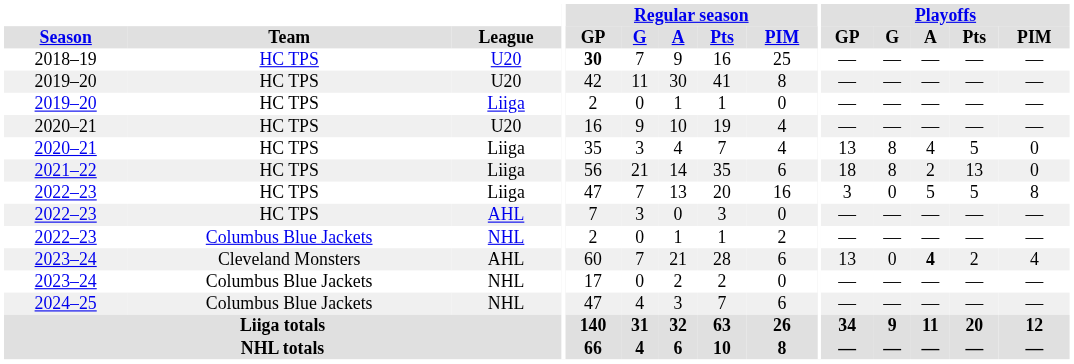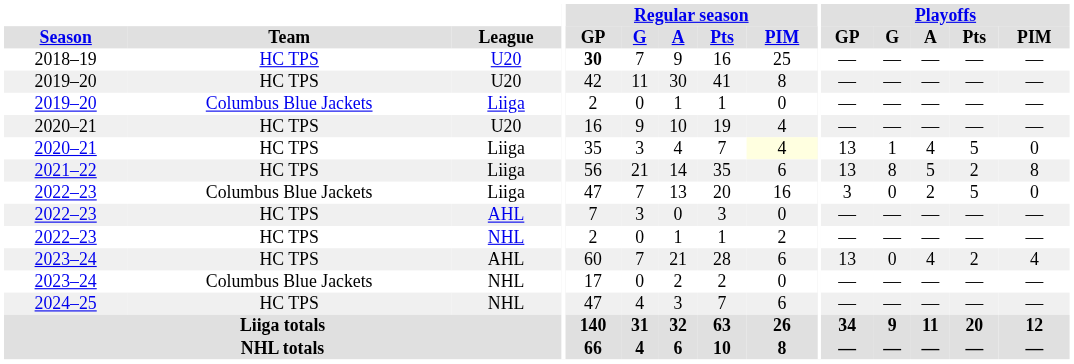2019–20 / Liiga | Team: HC TPS -> Columbus Blue Jackets
2020–21 / Liiga | Regular season / PIM: no background -> lightyellow background
2020–21 / Liiga | Playoffs / G: 8 -> 1
2021–22 | Playoffs / GP: 18 -> 13
2021–22 | Playoffs / A: 2 -> 5
2021–22 | Playoffs / Pts: 13 -> 2
2021–22 | Playoffs / PIM: 0 -> 8
2022–23 / Liiga | Team: HC TPS -> Columbus Blue Jackets
2022–23 / Liiga | Playoffs / A: 5 -> 2
2022–23 / Liiga | Playoffs / PIM: 8 -> 0
2022–23 / NHL | Team: Columbus Blue Jackets -> HC TPS
2023–24 / AHL | Team: Cleveland Monsters -> HC TPS
2023–24 / AHL | Playoffs / A: bold -> normal
2024–25 | Team: Columbus Blue Jackets -> HC TPS
